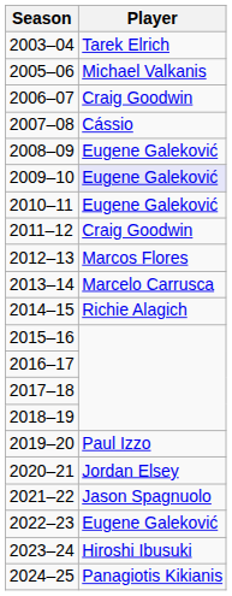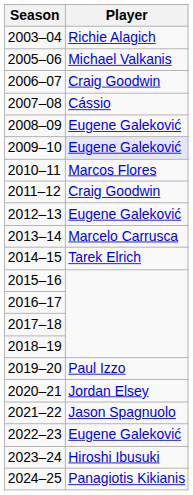2003–04 | Player: Tarek Elrich -> Richie Alagich
2010–11 | Player: Eugene Galeković -> Marcos Flores
2012–13 | Player: Marcos Flores -> Eugene Galeković
2014–15 | Player: Richie Alagich -> Tarek Elrich
